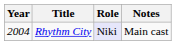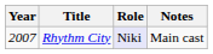Rhythm City | Year: 2004 -> 2007
